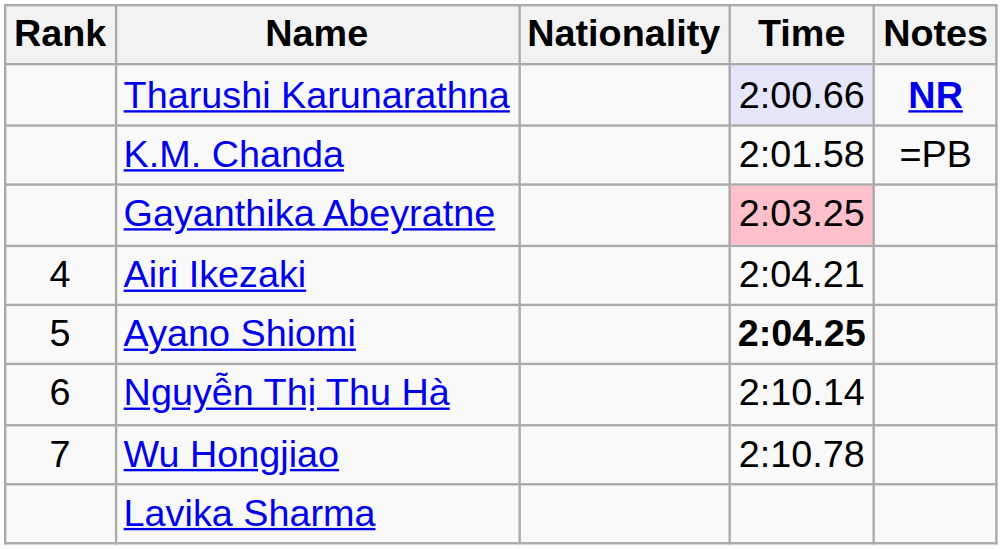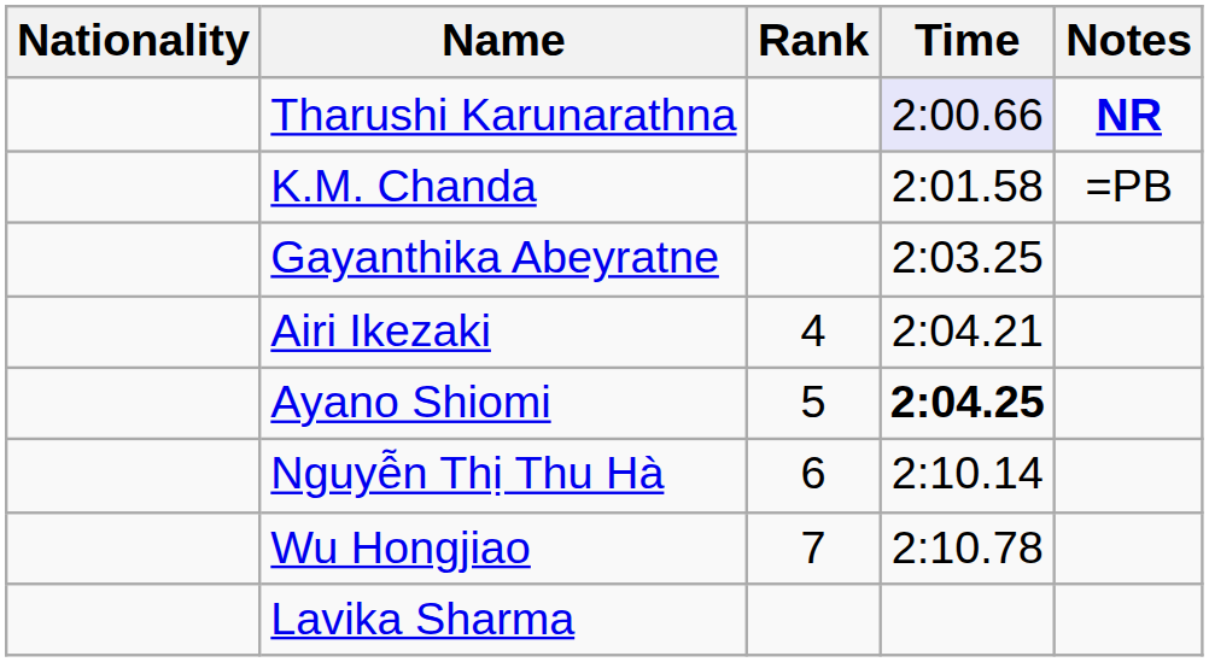columns swapped: Rank <-> Nationality
Gayanthika Abeyratne | Time: pink background -> no background
